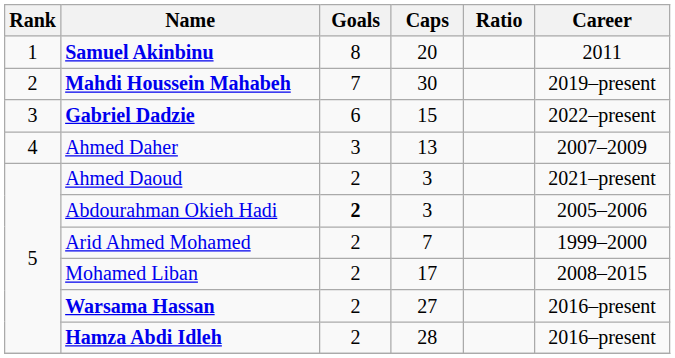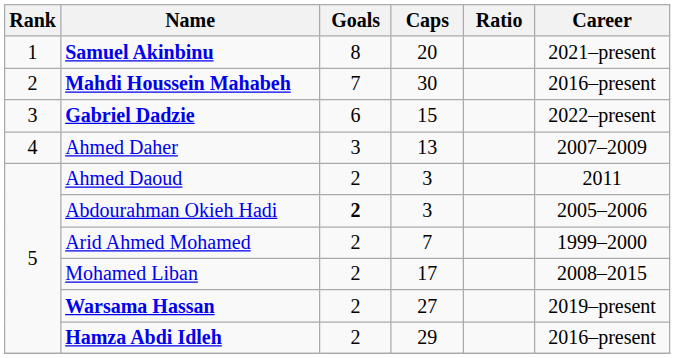Samuel Akinbinu | Career: 2011 -> 2021–present
Mahdi Houssein Mahabeh | Career: 2019–present -> 2016–present
Ahmed Daoud | Career: 2021–present -> 2011
Warsama Hassan | Career: 2016–present -> 2019–present
Hamza Abdi Idleh | Caps: 28 -> 29
